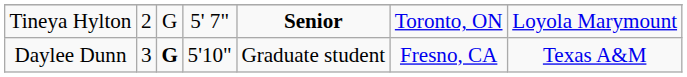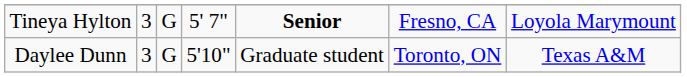Tineya Hylton | column 2: 2 -> 3
Tineya Hylton | column 6: Toronto, ON -> Fresno, CA
Daylee Dunn | column 3: bold -> normal
Daylee Dunn | column 6: Fresno, CA -> Toronto, ON
